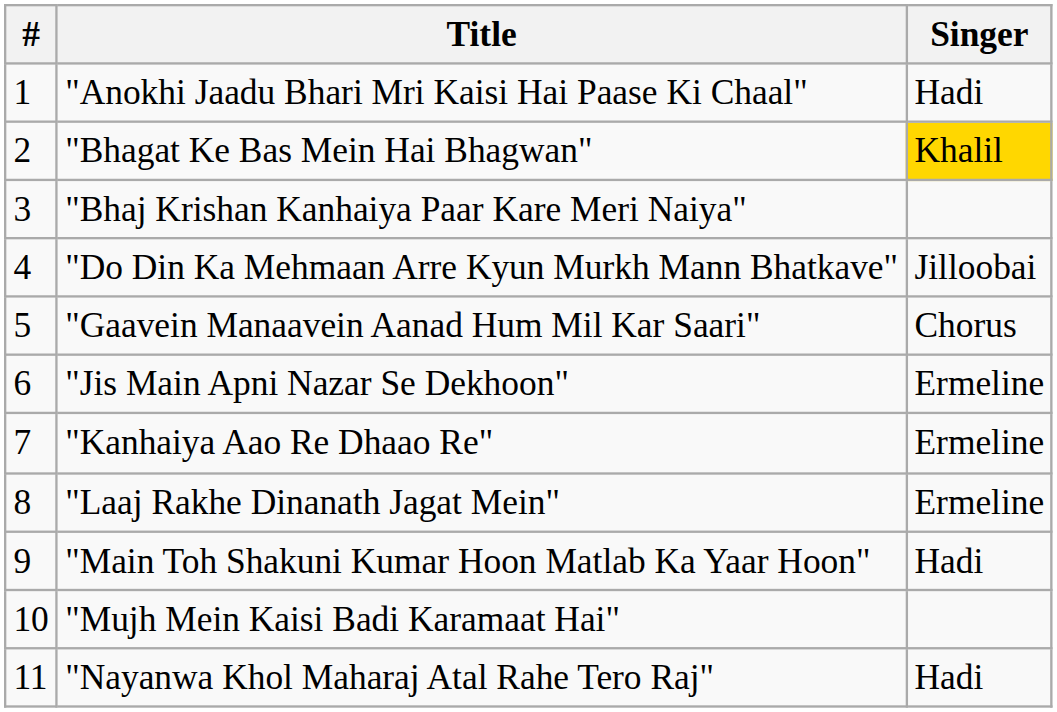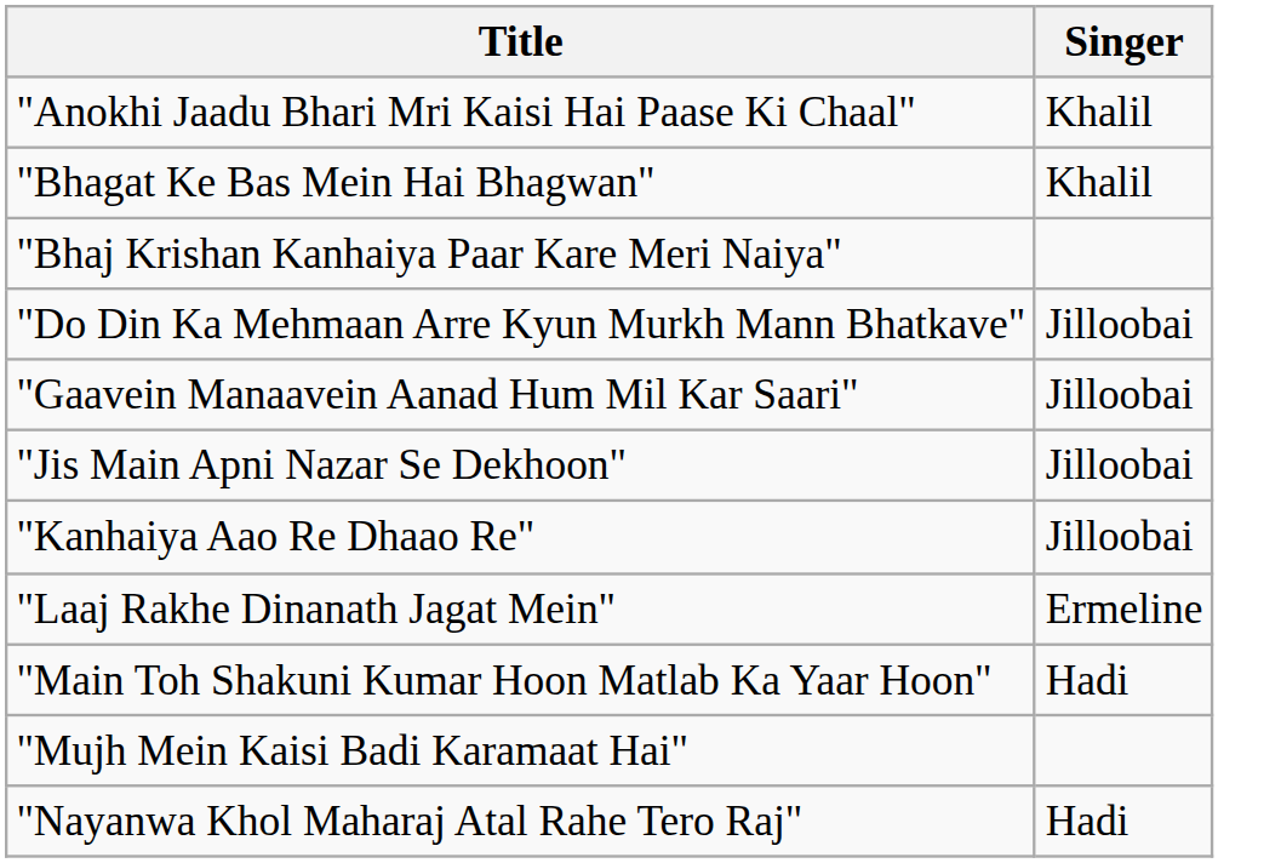- column: # | 1 | 2 | 3 | 4 | 5 | 6 | 7 | 8 | 9 | 10 | 11
"Anokhi Jaadu Bhari Mri Kaisi Hai Paase Ki Chaal" | Singer: Hadi -> Khalil
"Bhagat Ke Bas Mein Hai Bhagwan" | Singer: gold background -> no background
"Gaavein Manaavein Aanad Hum Mil Kar Saari" | Singer: Chorus -> Jilloobai
"Jis Main Apni Nazar Se Dekhoon" | Singer: Ermeline -> Jilloobai
"Kanhaiya Aao Re Dhaao Re" | Singer: Ermeline -> Jilloobai
